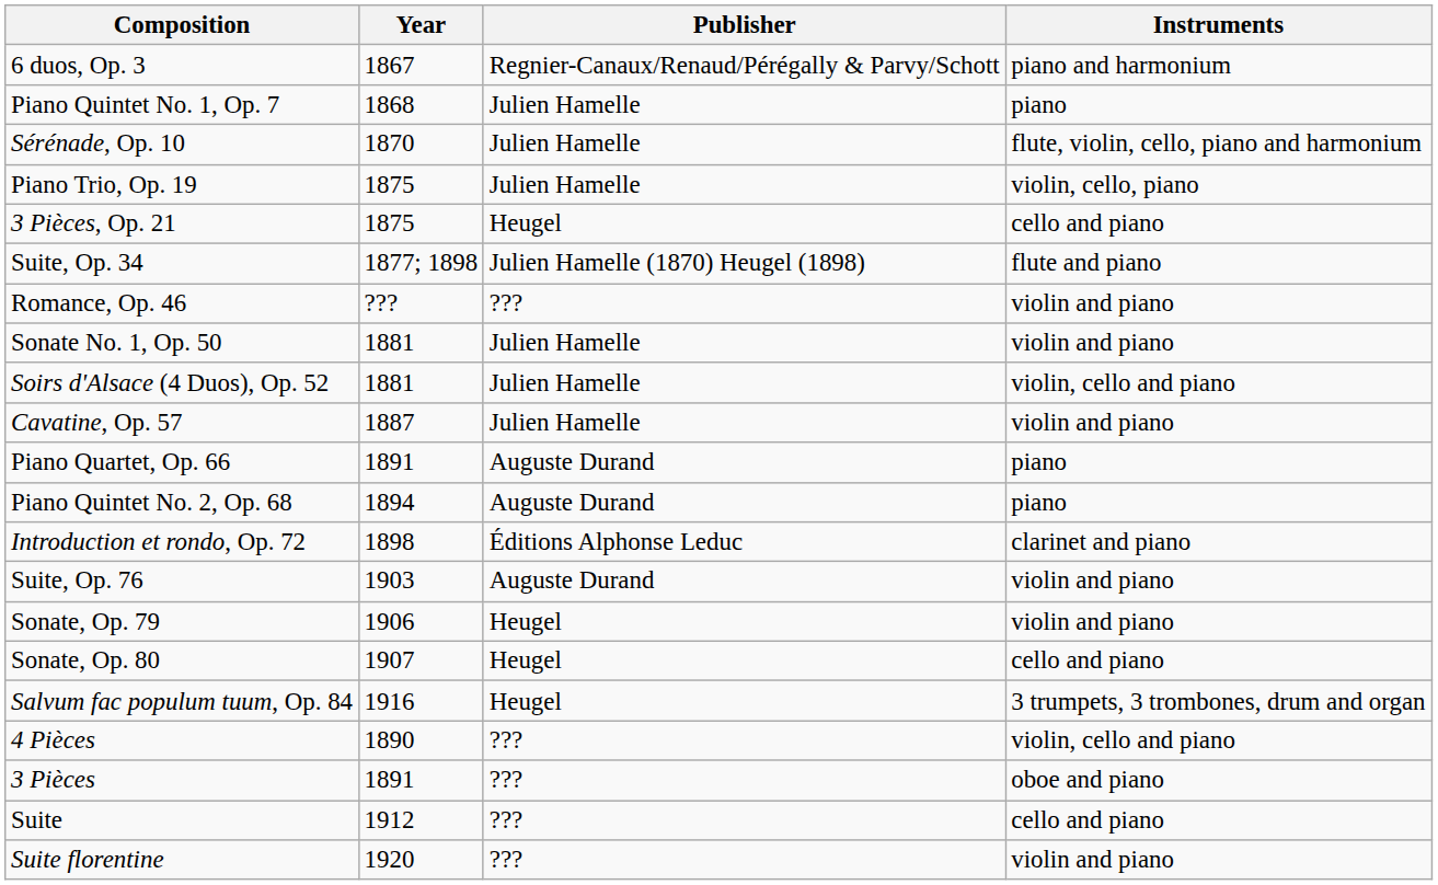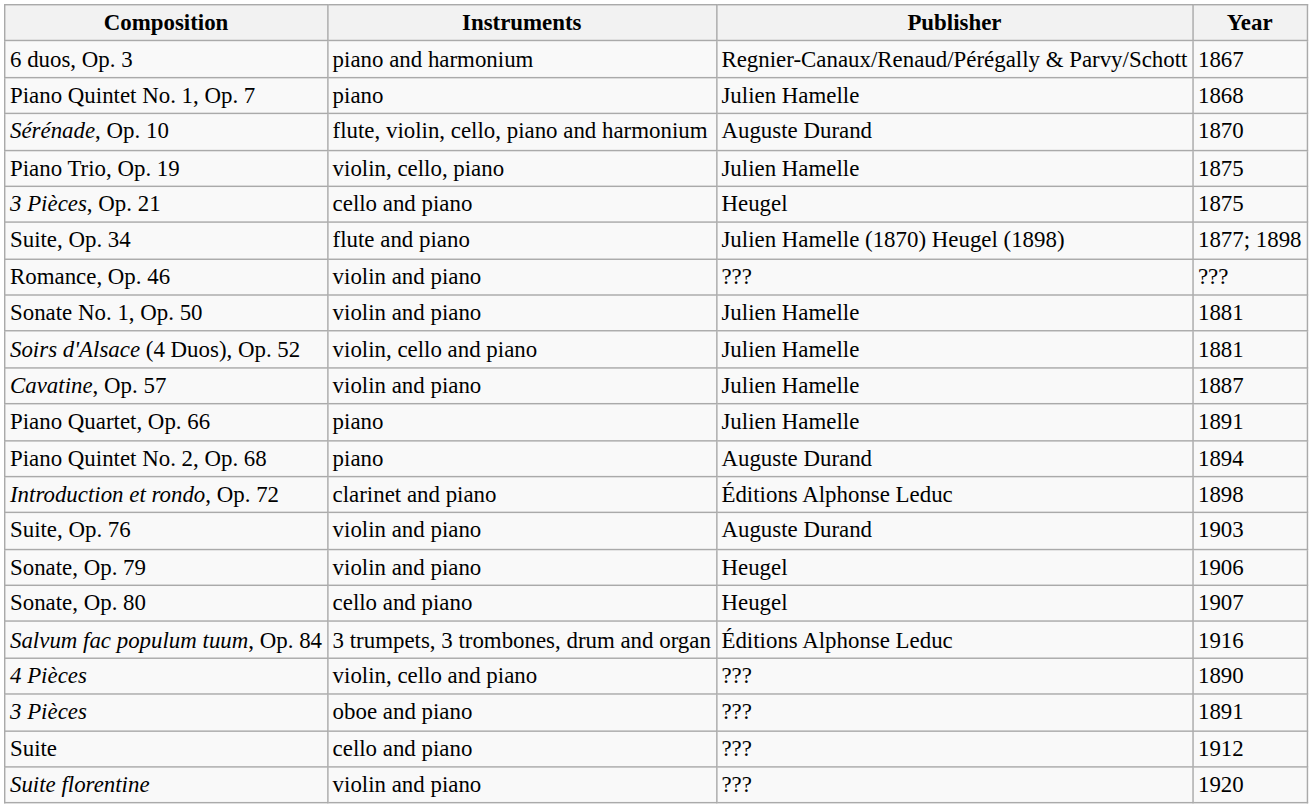columns swapped: Year <-> Instruments
Sérénade, Op. 10 | Publisher: Julien Hamelle -> Auguste Durand
Piano Quartet, Op. 66 | Publisher: Auguste Durand -> Julien Hamelle
Salvum fac populum tuum, Op. 84 | Publisher: Heugel -> Éditions Alphonse Leduc
